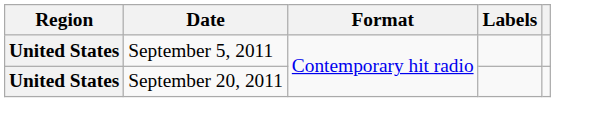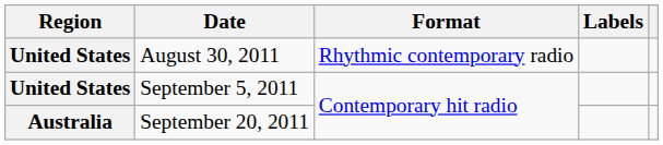+ row: United States | August 30, 2011 | Rhythmic contemporary radio
September 20, 2011 | Region: United States -> Australia
